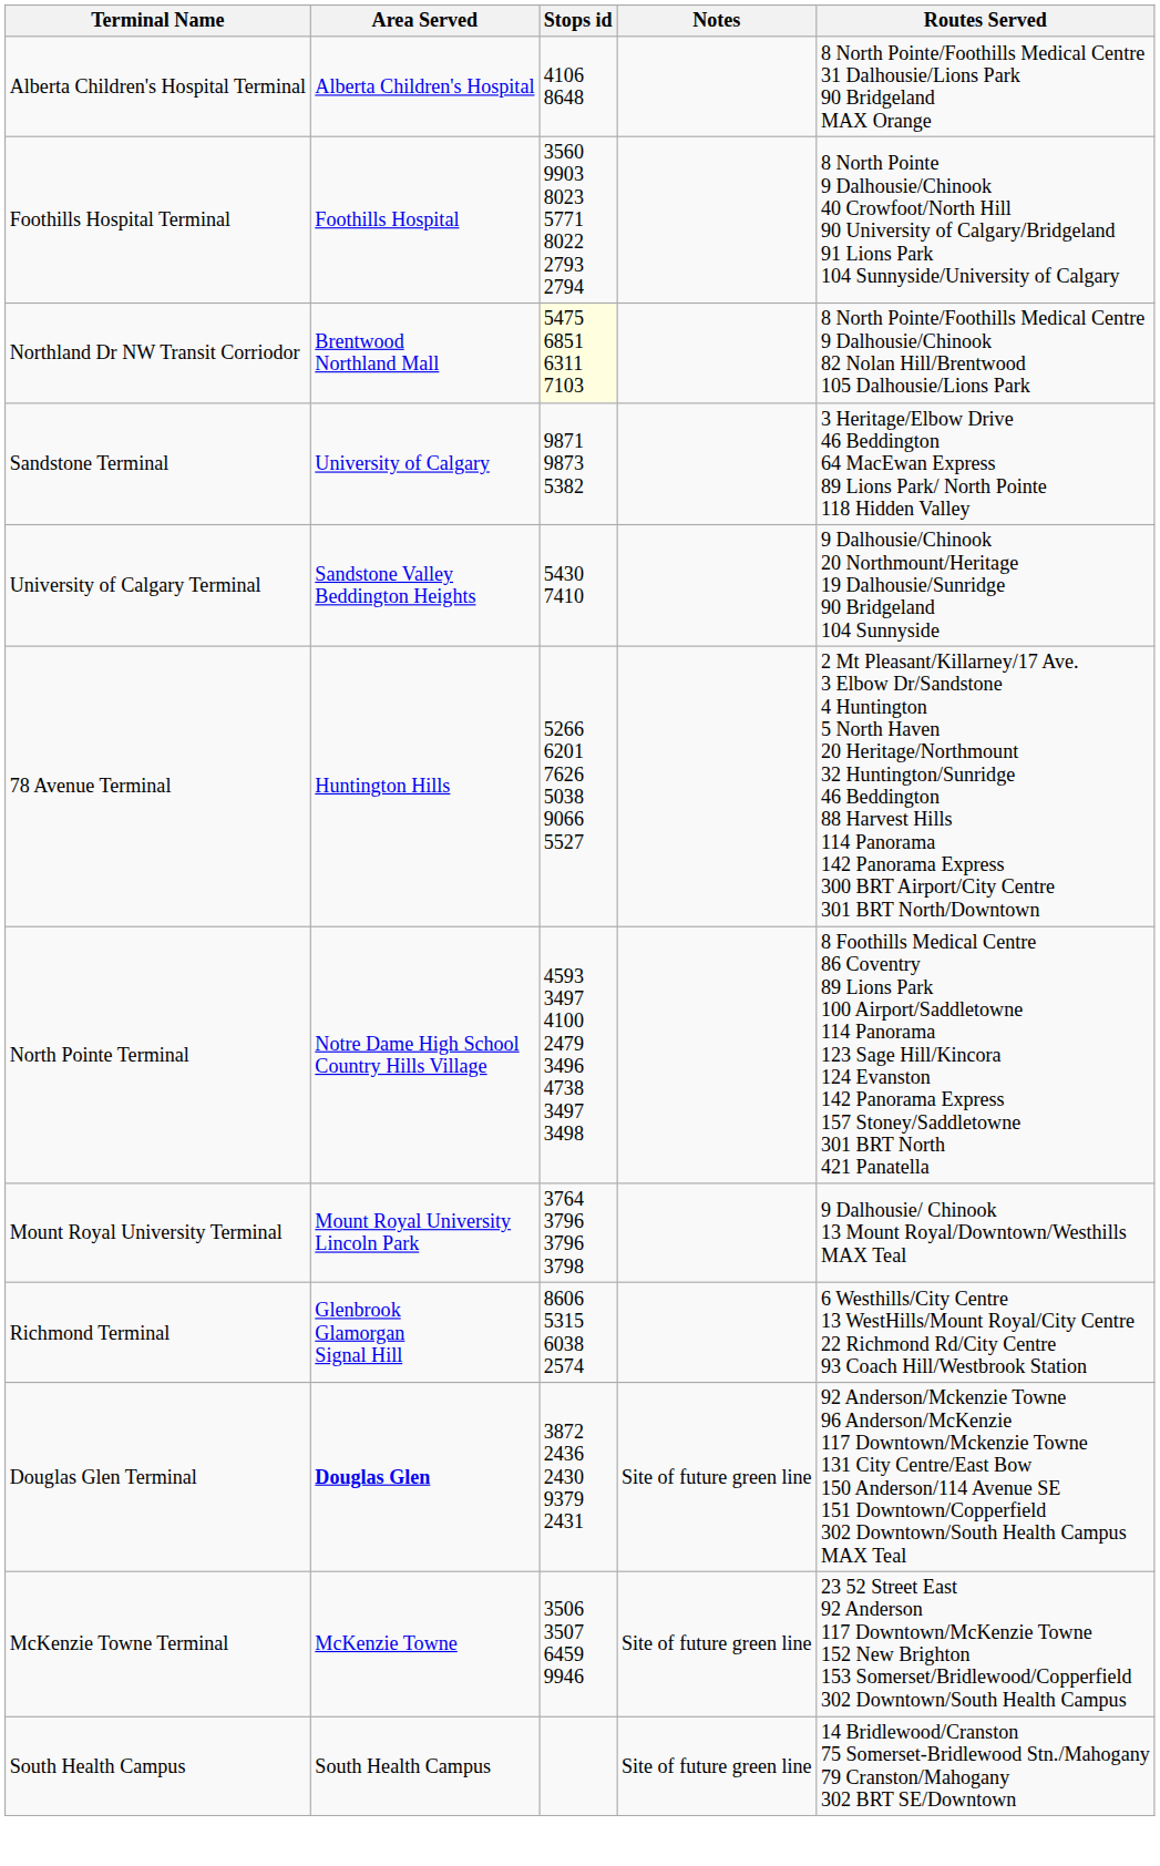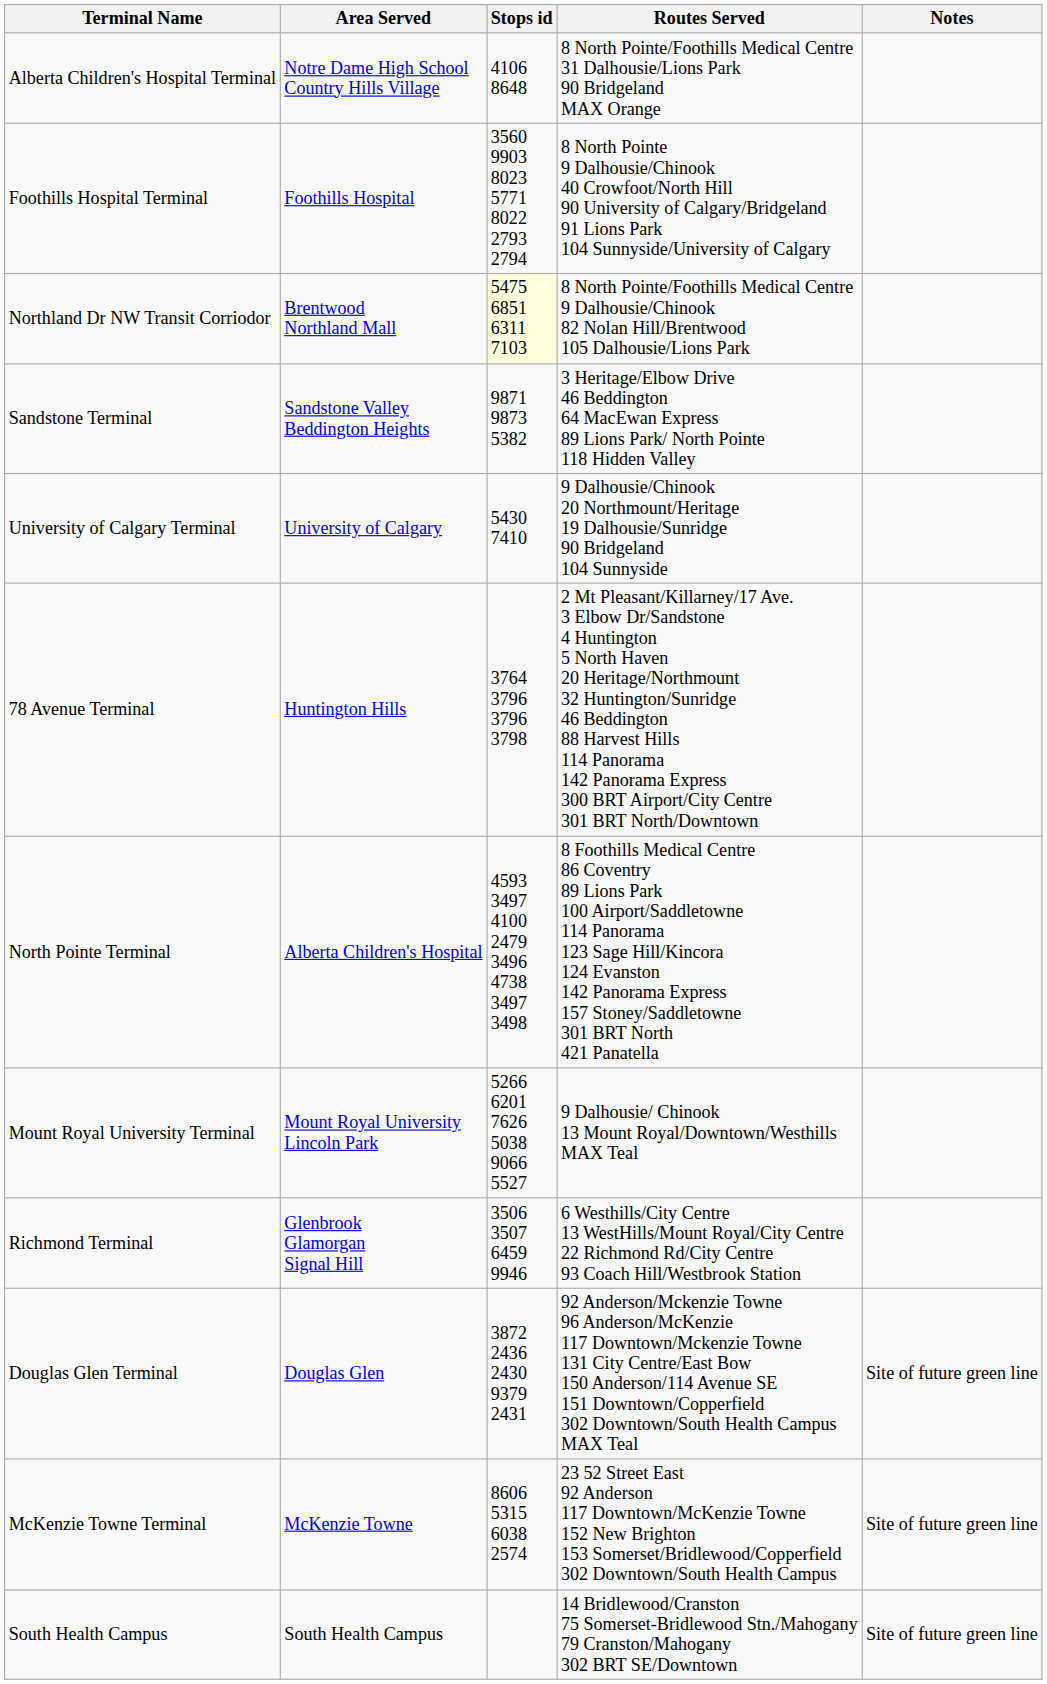columns swapped: Routes Served <-> Notes
Alberta Children's Hospital Terminal | Area Served: Alberta Children's Hospital -> Notre Dame High School Country Hills Village
Sandstone Terminal | Area Served: University of Calgary -> Sandstone Valley Beddington Heights
University of Calgary Terminal | Area Served: Sandstone Valley Beddington Heights -> University of Calgary
78 Avenue Terminal | Stops id: 5266 6201 7626 5038 9066 5527 -> 3764 3796 3796 3798
North Pointe Terminal | Area Served: Notre Dame High School Country Hills Village -> Alberta Children's Hospital
Mount Royal University Terminal | Stops id: 3764 3796 3796 3798 -> 5266 6201 7626 5038 9066 5527
Richmond Terminal | Stops id: 8606 5315 6038 2574 -> 3506 3507 6459 9946
Douglas Glen Terminal | Area Served: bold -> normal
McKenzie Towne Terminal | Stops id: 3506 3507 6459 9946 -> 8606 5315 6038 2574
